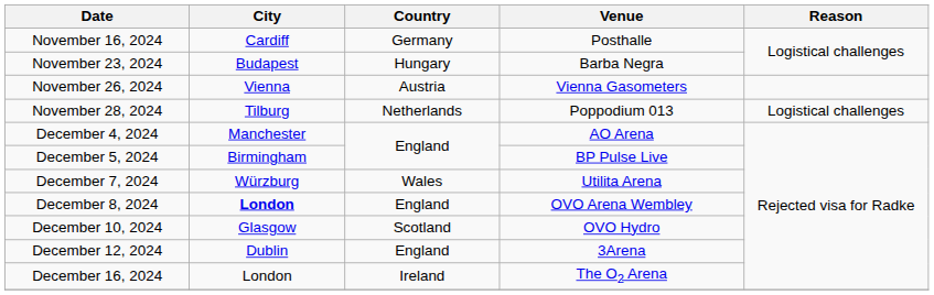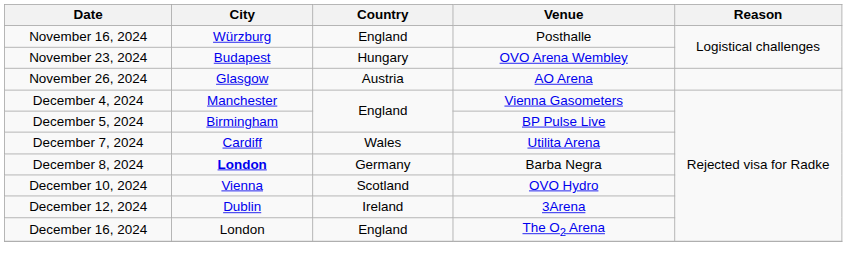November 16, 2024 | City: Cardiff -> Würzburg
November 16, 2024 | Country: Germany -> England
November 23, 2024 | Venue: Barba Negra -> OVO Arena Wembley
November 26, 2024 | City: Vienna -> Glasgow
November 26, 2024 | Venue: Vienna Gasometers -> AO Arena
- row: November 28, 2024 | Tilburg | Netherlands | Poppodium 013 | Logistical challenges
December 4, 2024 | Venue: AO Arena -> Vienna Gasometers
December 7, 2024 | City: Würzburg -> Cardiff
December 8, 2024 | Country: England -> Germany
December 8, 2024 | Venue: OVO Arena Wembley -> Barba Negra
December 10, 2024 | City: Glasgow -> Vienna
December 12, 2024 | Country: England -> Ireland
December 16, 2024 | Country: Ireland -> England
